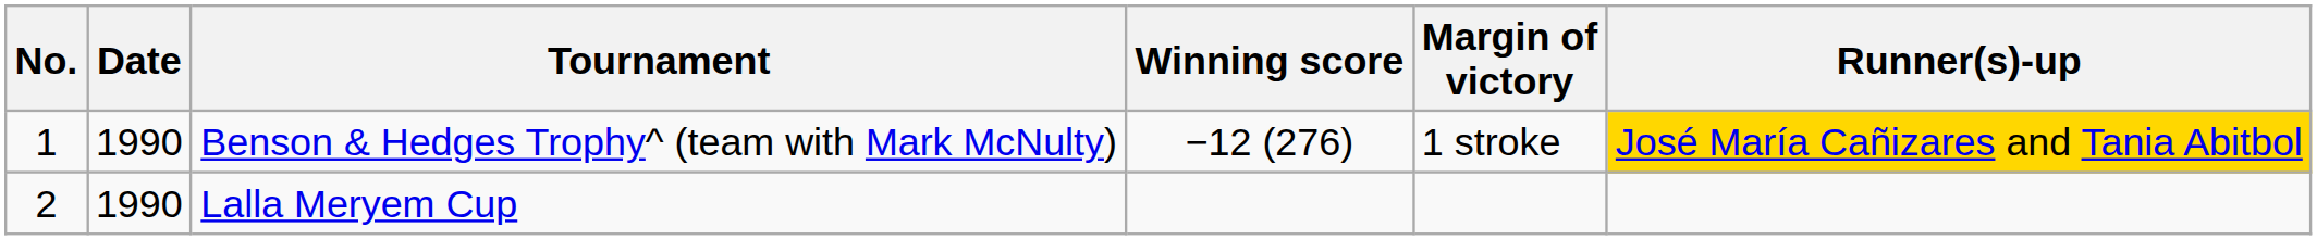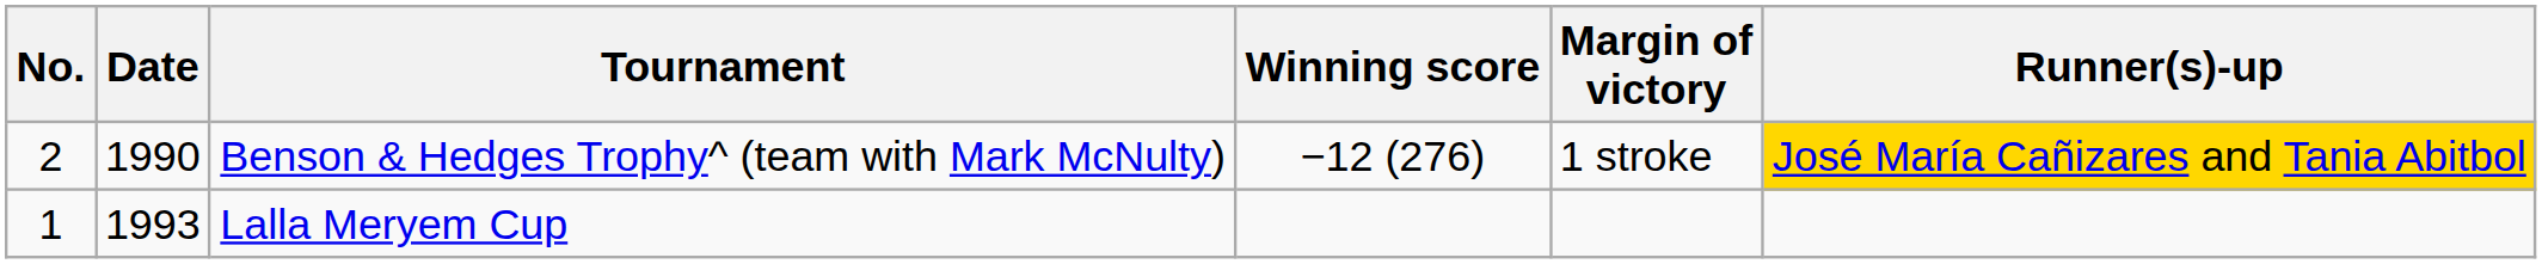Benson & Hedges Trophy^ (team with Mark McNulty) | No.: 1 -> 2
Lalla Meryem Cup | No.: 2 -> 1
Lalla Meryem Cup | Date: 1990 -> 1993
